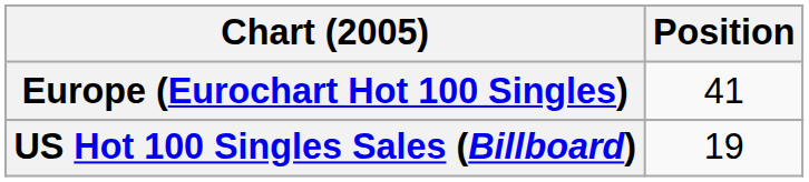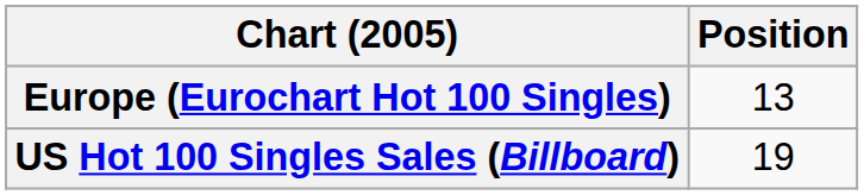Europe (Eurochart Hot 100 Singles) | Position: 41 -> 13
